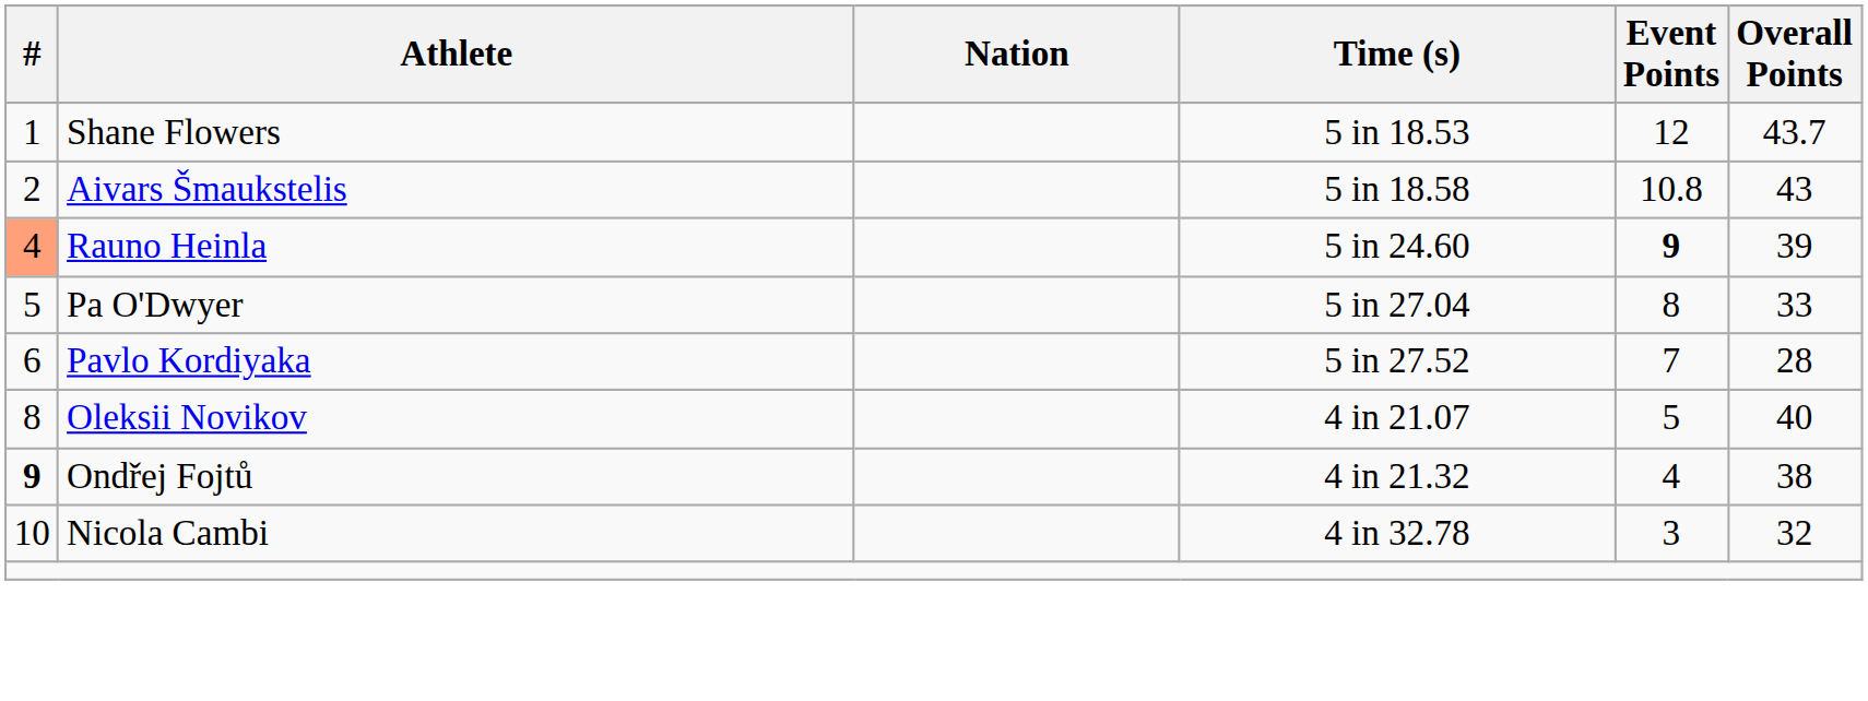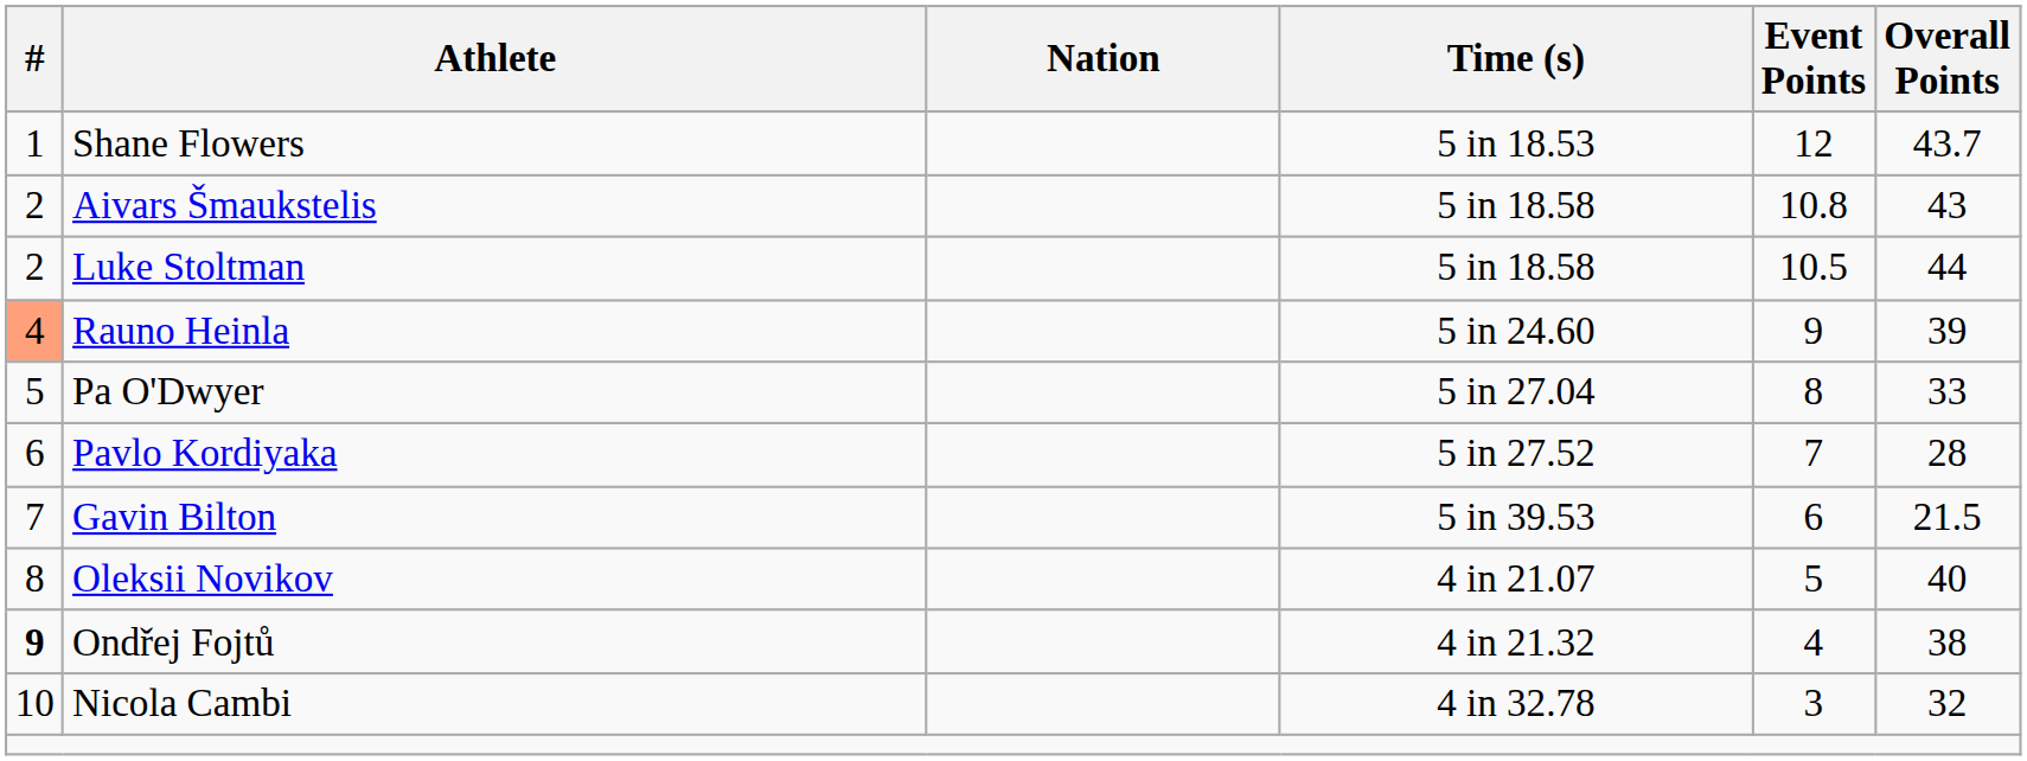+ row: 2 | Luke Stoltman | 5 in 18.58 | 10.5 | 44
Rauno Heinla | Event Points: bold -> normal
+ row: 7 | Gavin Bilton | 5 in 39.53 | 6 | 21.5
